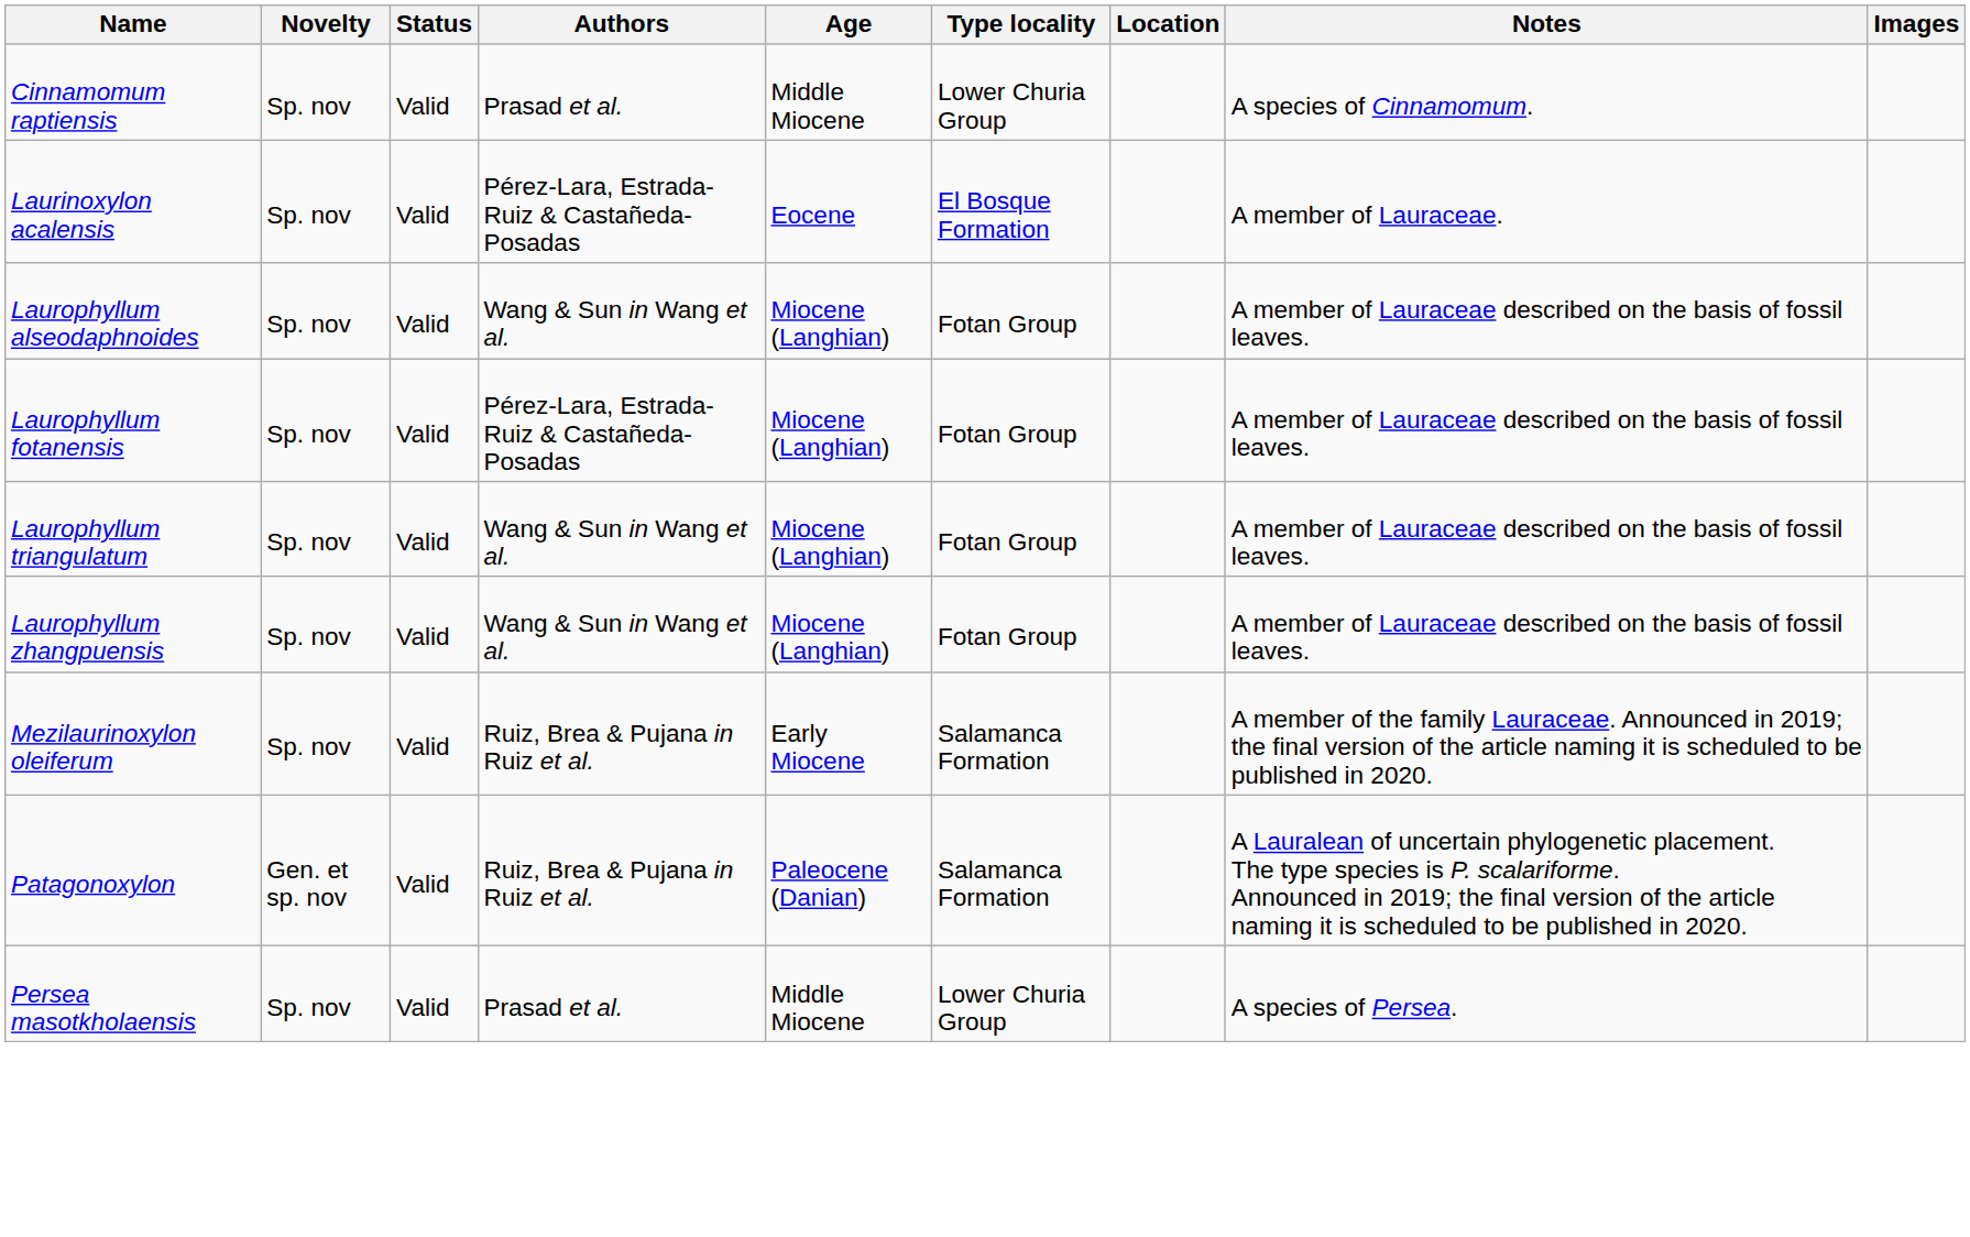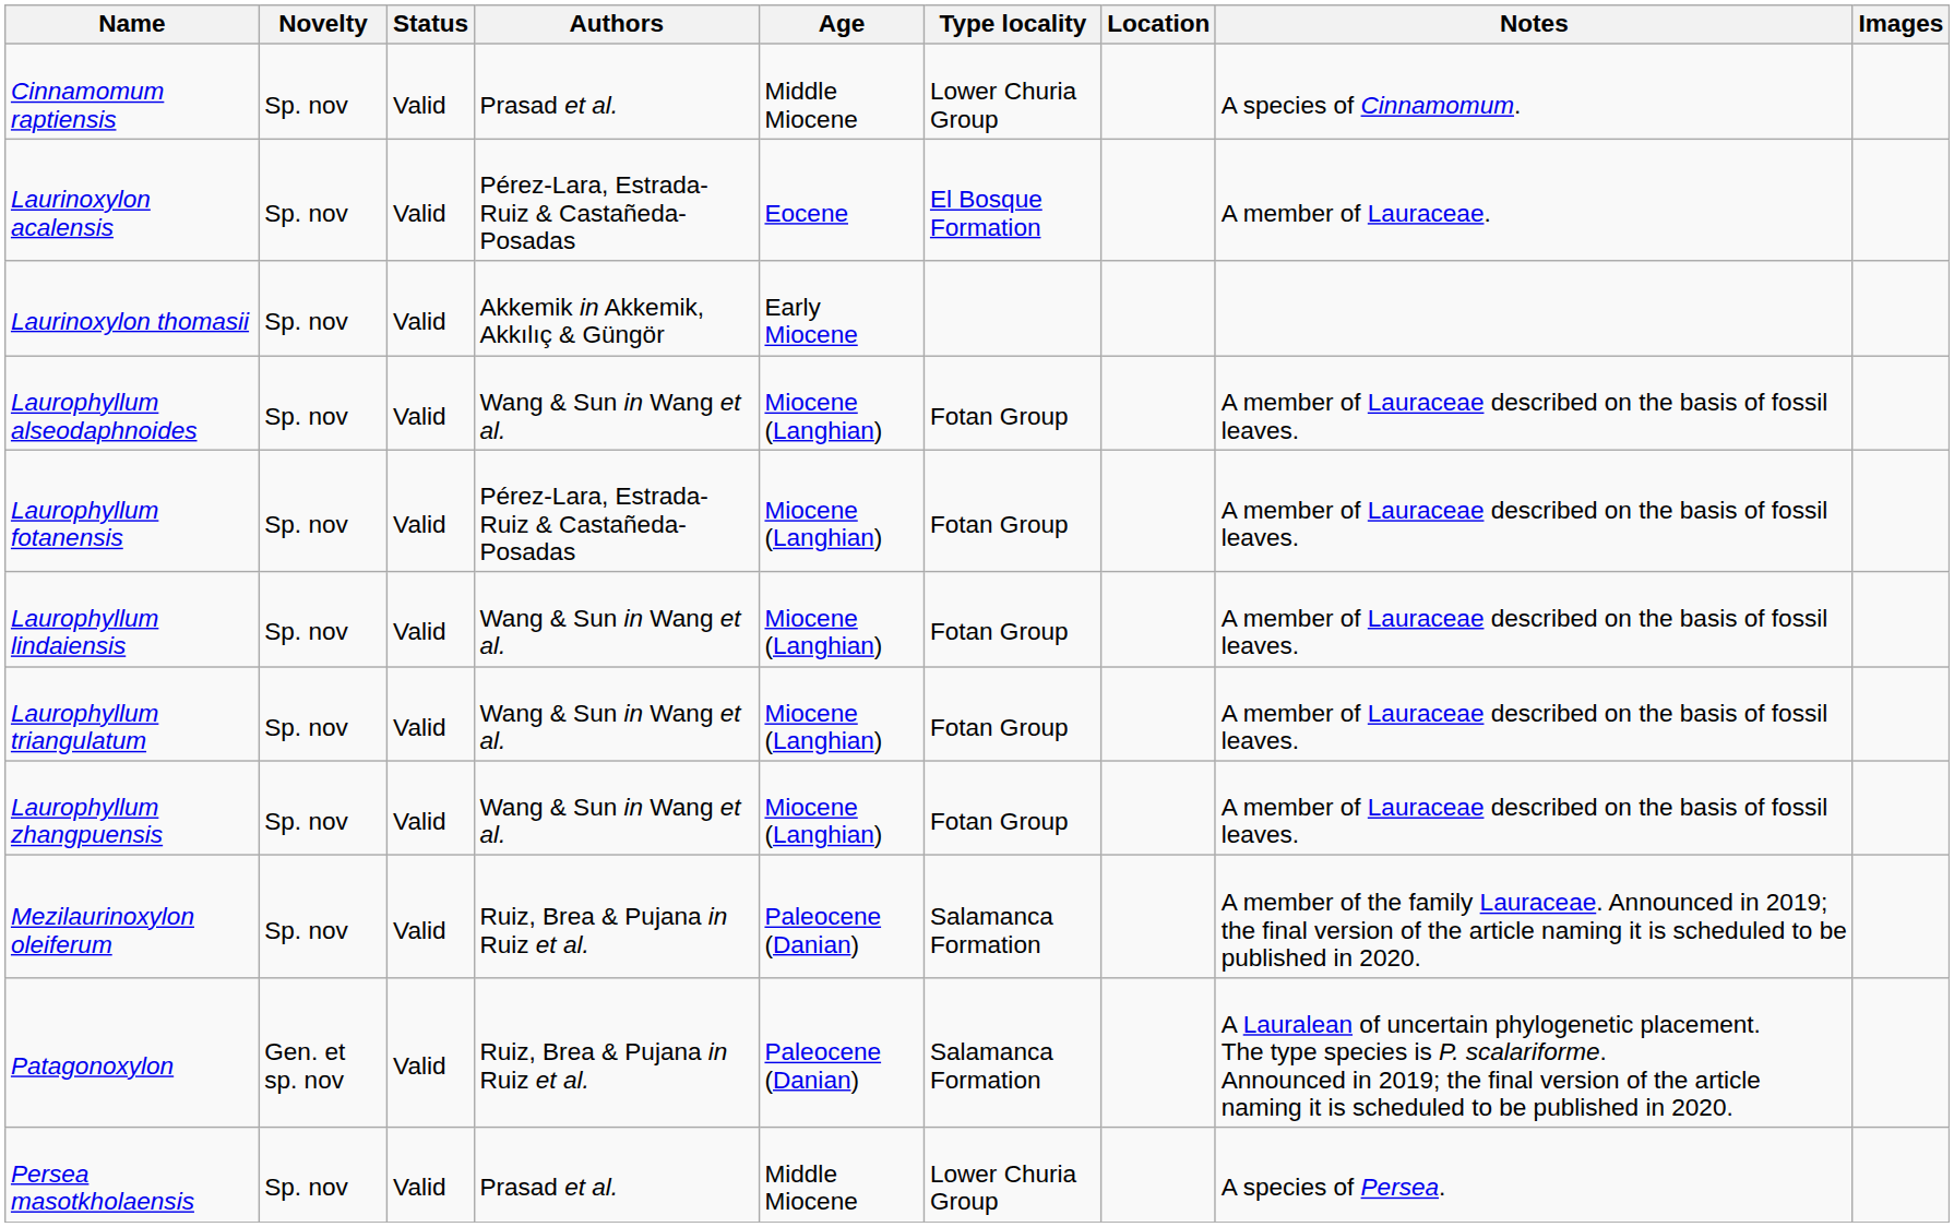+ row: Laurinoxylon thomasii | Sp. nov | Valid | Akkemik in Akkemik, Akkılıç & Güngör | Early Miocene
+ row: Laurophyllum lindaiensis | Sp. nov | Valid | Wang & Sun in Wang et al. | Miocene (Langhian) | Fotan Group | A member of Lauraceae described on the basis of fossil leaves.
Mezilaurinoxylon oleiferum | Age: Early Miocene -> Paleocene (Danian)
